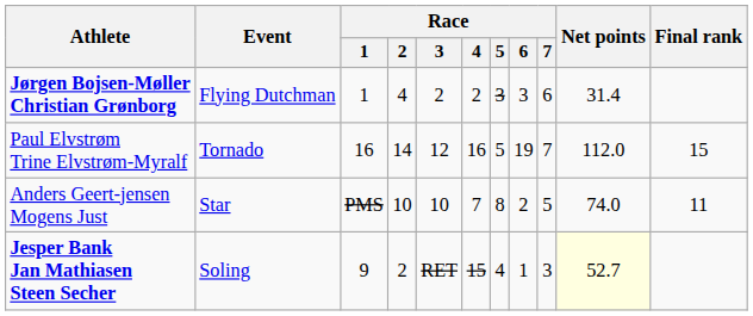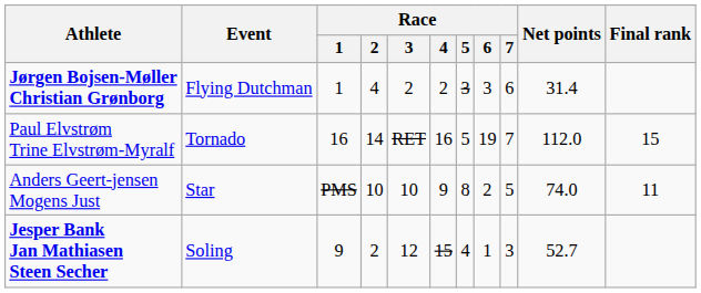Paul Elvstrøm Trine Elvstrøm-Myralf | Race / 3: 12 -> RET
Anders Geert-jensen Mogens Just | Race / 4: 7 -> 9
Jesper Bank Jan Mathiasen Steen Secher | Race / 3: RET -> 12
Jesper Bank Jan Mathiasen Steen Secher | Net points: lightyellow background -> no background
